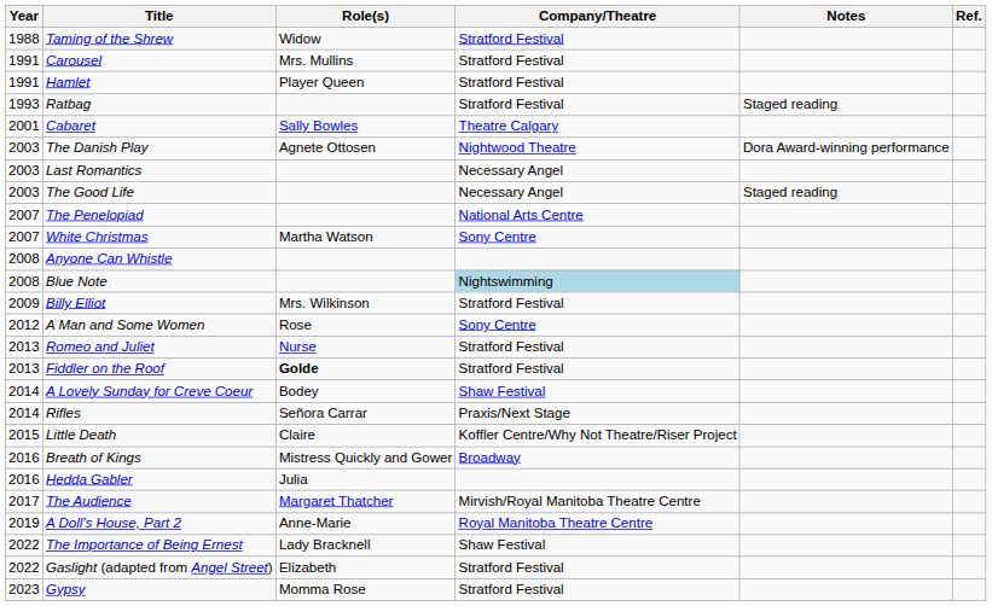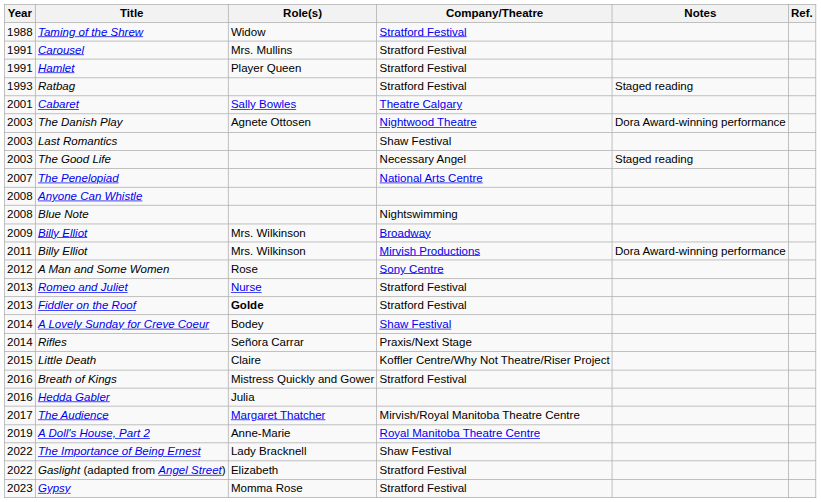Last Romantics | Company/Theatre: Necessary Angel -> Shaw Festival
- row: 2007 | White Christmas | Martha Watson | Sony Centre
Blue Note | Company/Theatre: lightblue background -> no background
2009 / Billy Elliot | Company/Theatre: Stratford Festival -> Broadway
+ row: 2011 | Billy Elliot | Mrs. Wilkinson | Mirvish Productions | Dora Award-winning performance
Breath of Kings | Company/Theatre: Broadway -> Stratford Festival
